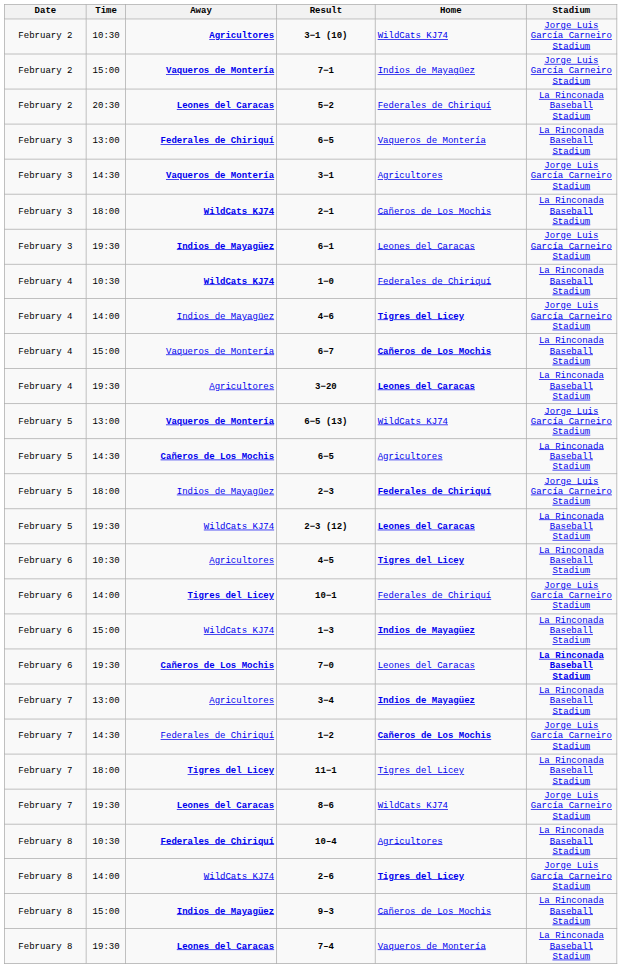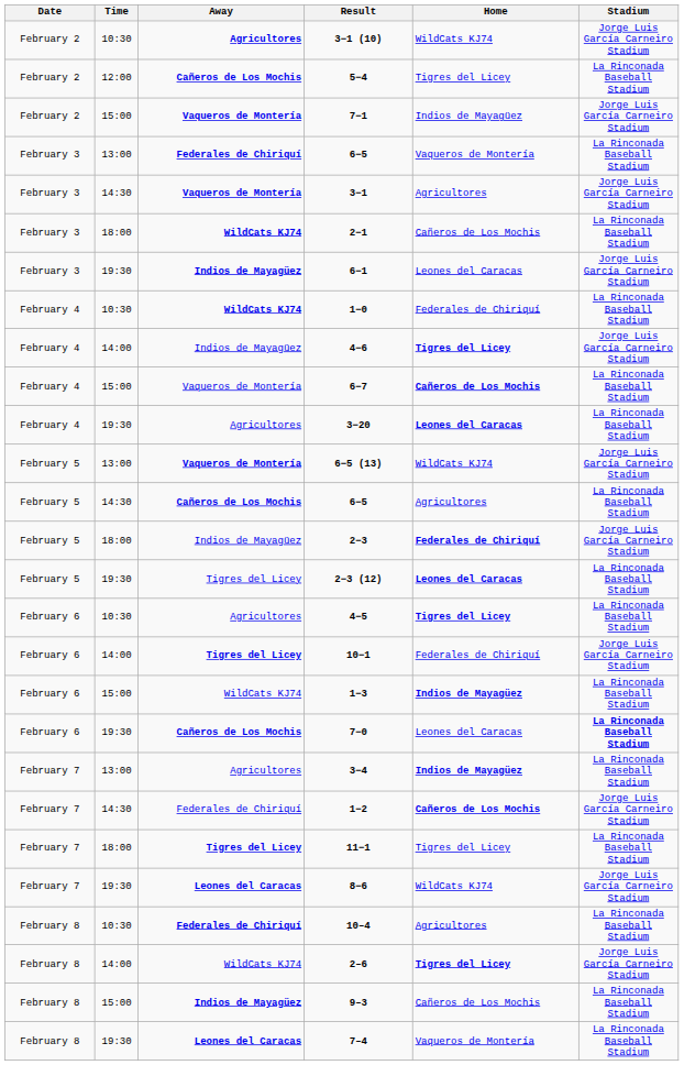+ row: February 2 | 12:00 | Cañeros de Los Mochis | 5−4 | Tigres del Licey | La Rinconada Baseball Stadium
- row: February 2 | 20:30 | Leones del Caracas | 5−2 | Federales de Chiriquí | La Rinconada Baseball Stadium
2−3 (12) | Away: WildCats KJ74 -> Tigres del Licey
